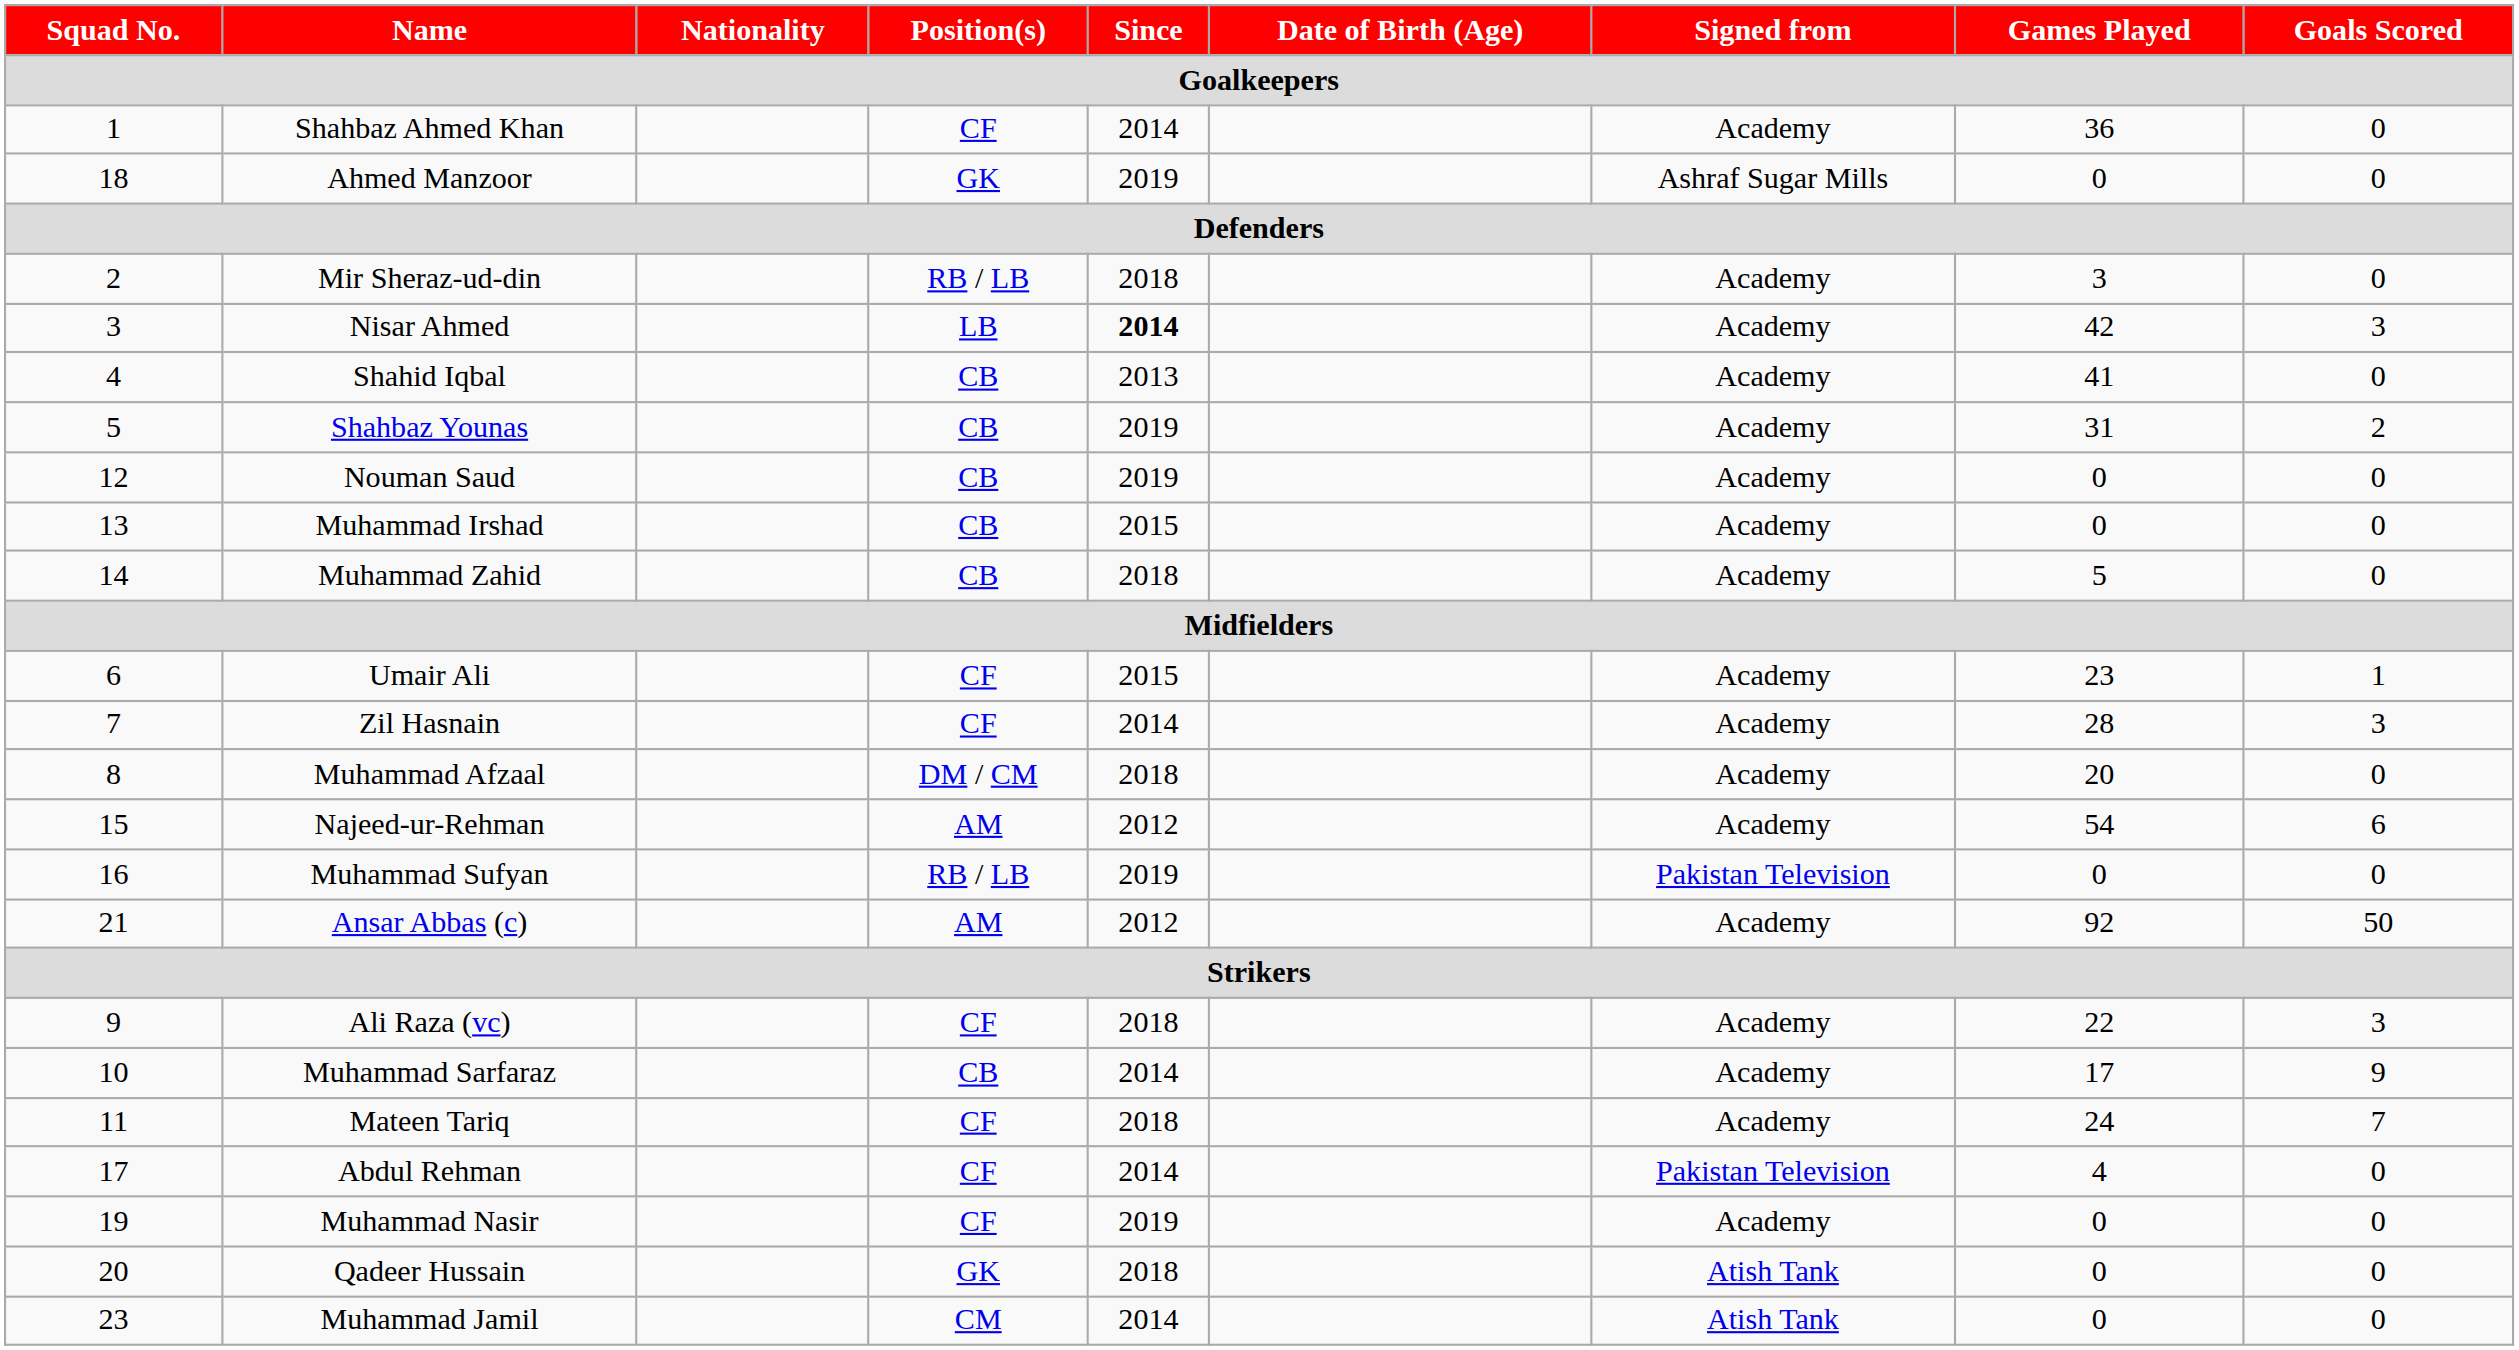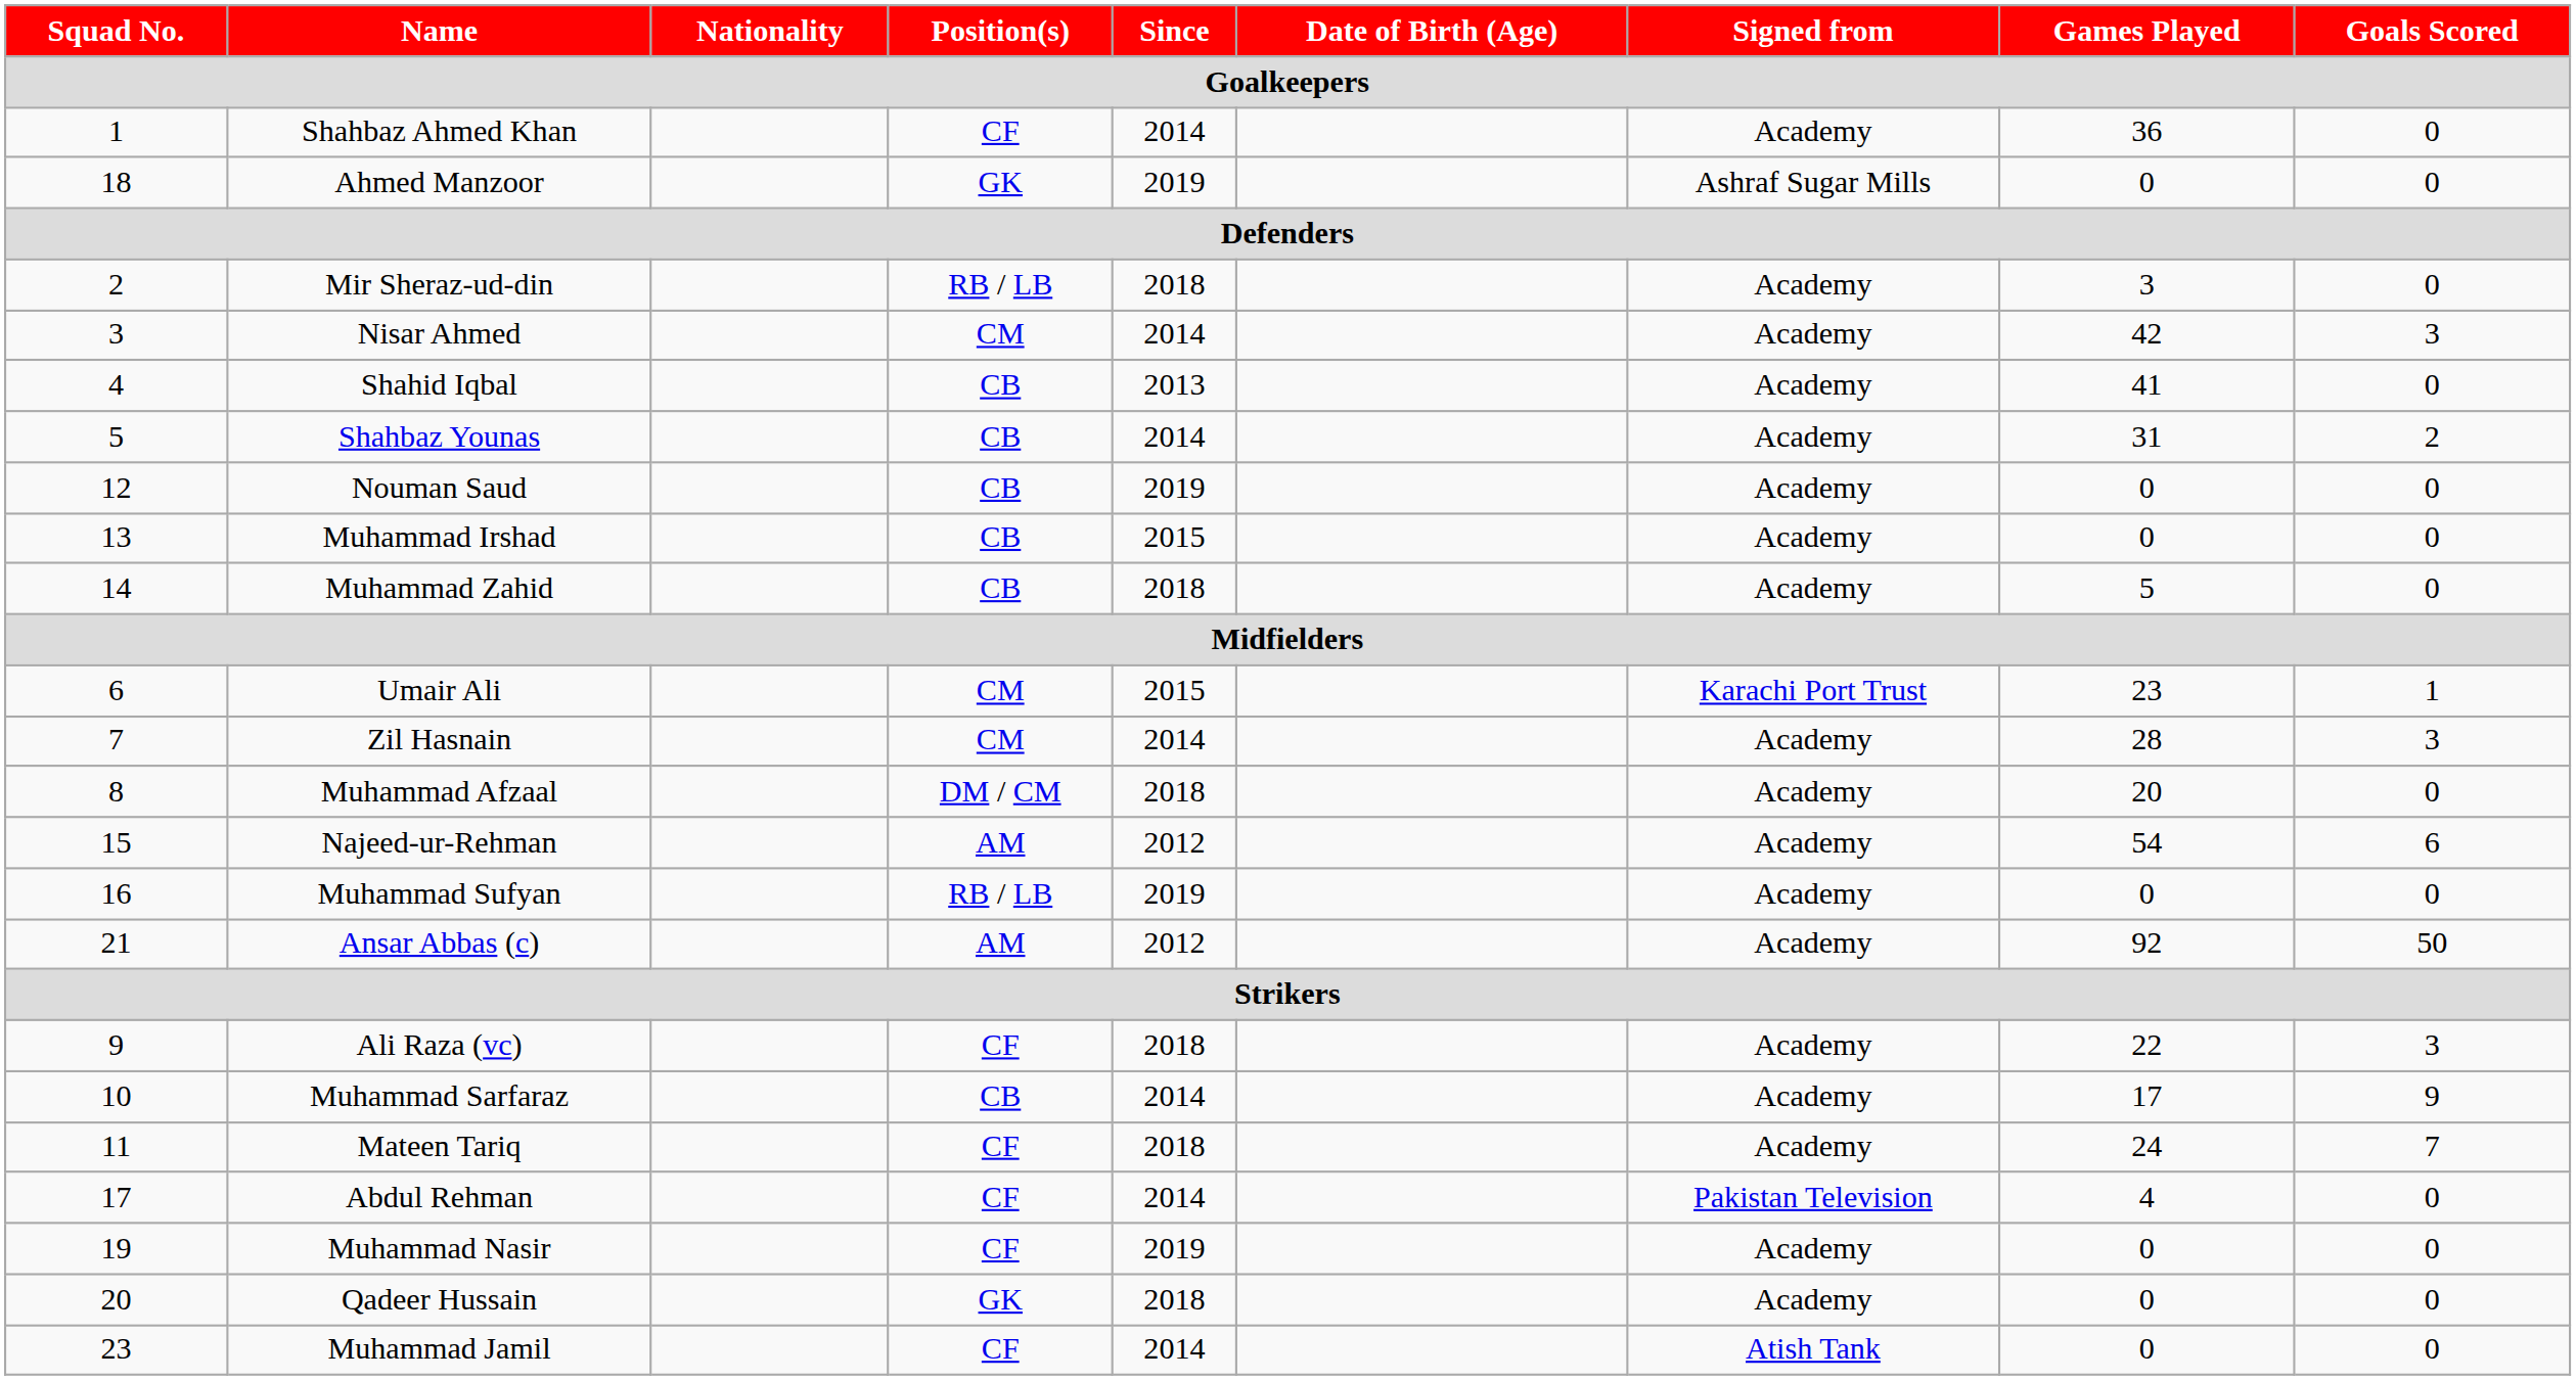Nisar Ahmed | Position(s) / Goalkeepers: LB -> CM
Nisar Ahmed | Since / Goalkeepers: bold -> normal
Shahbaz Younas | Since / Goalkeepers: 2019 -> 2014
Umair Ali | Position(s) / Goalkeepers: CF -> CM
Umair Ali | Signed from / Goalkeepers: Academy -> Karachi Port Trust
Zil Hasnain | Position(s) / Goalkeepers: CF -> CM
Muhammad Sufyan | Signed from / Goalkeepers: Pakistan Television -> Academy
Qadeer Hussain | Signed from / Goalkeepers: Atish Tank -> Academy
Muhammad Jamil | Position(s) / Goalkeepers: CM -> CF
